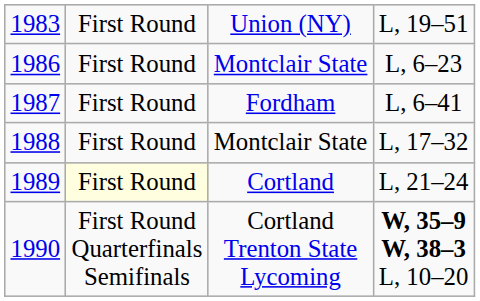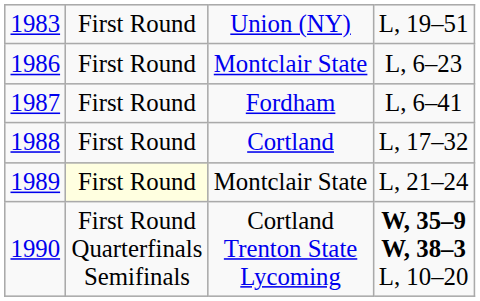1988 | column 3: Montclair State -> Cortland
1989 | column 3: Cortland -> Montclair State
